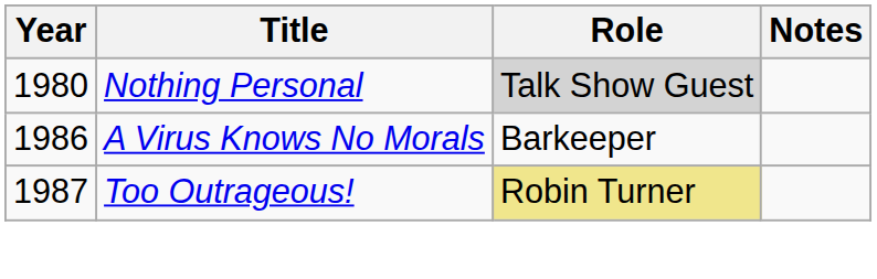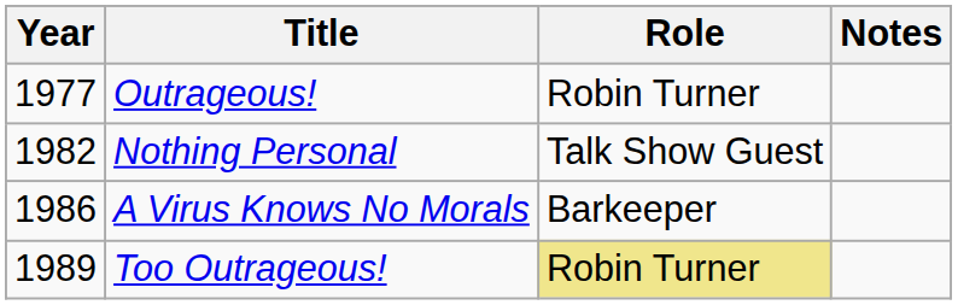+ row: 1977 | Outrageous! | Robin Turner
Nothing Personal | Year: 1980 -> 1982
Nothing Personal | Role: lightgrey background -> no background
Too Outrageous! | Year: 1987 -> 1989
